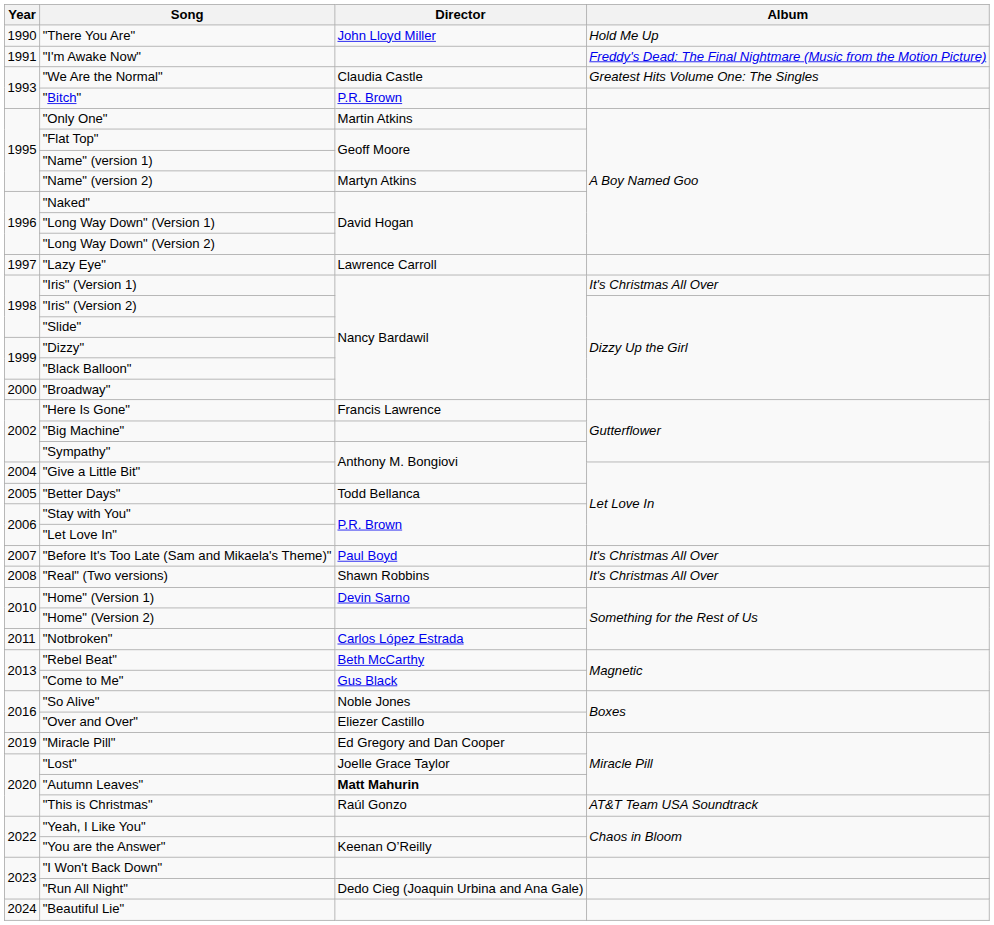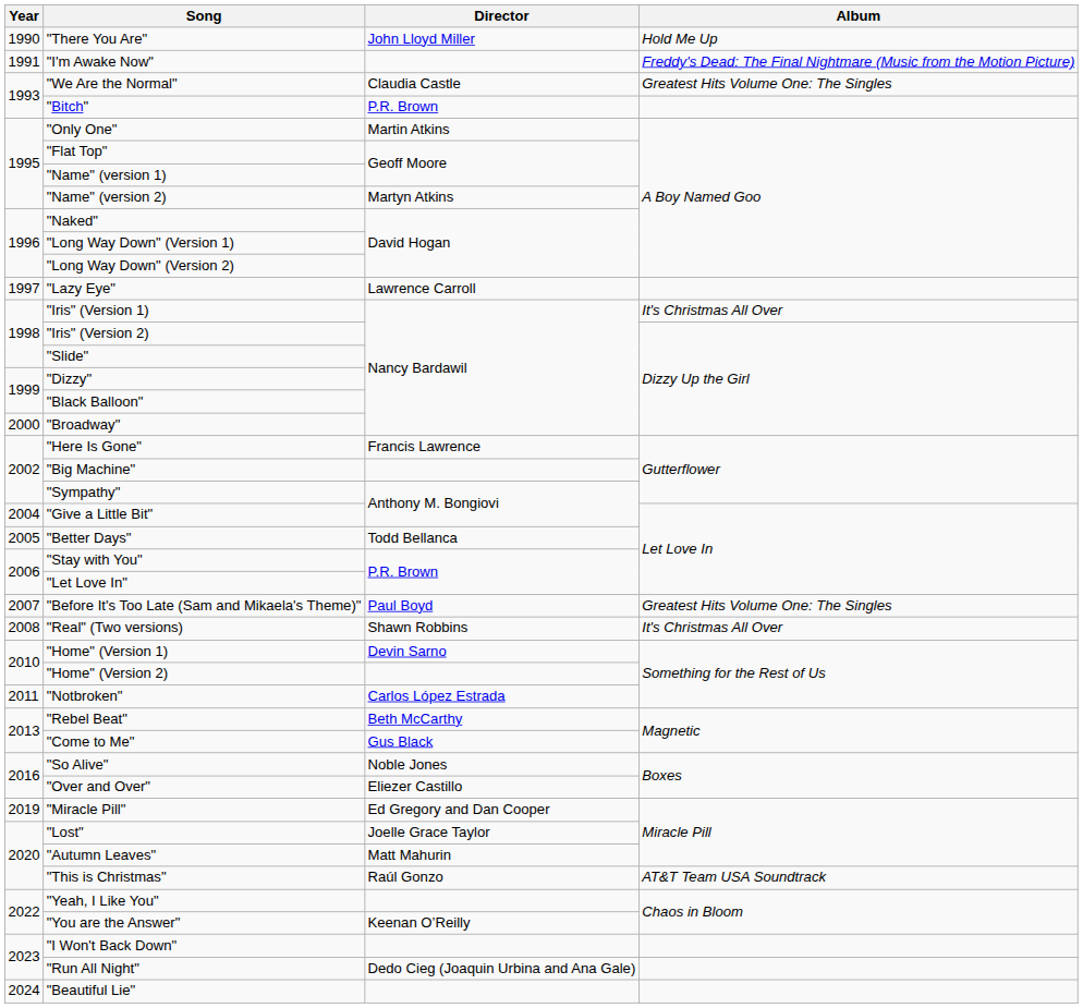"Before It's Too Late (Sam and Mikaela's Theme)" | Album: It's Christmas All Over -> Greatest Hits Volume One: The Singles
"Autumn Leaves" | Director: bold -> normal
